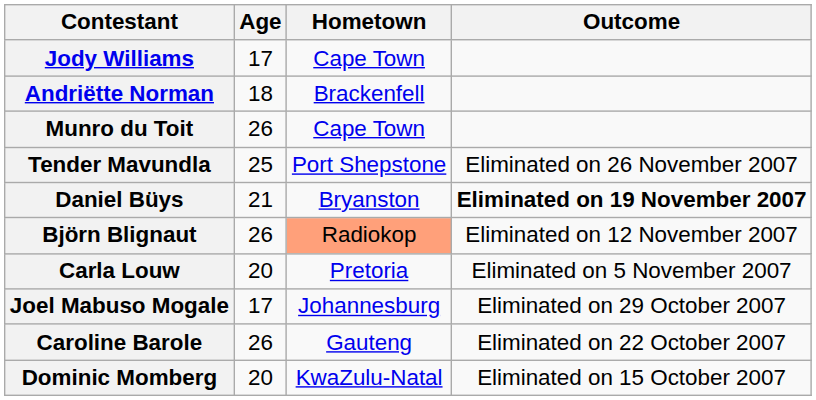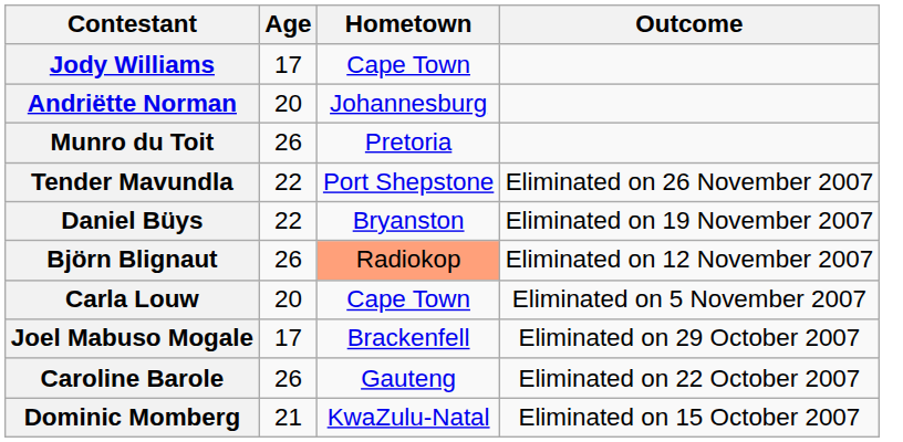Andriëtte Norman | Age: 18 -> 20
Andriëtte Norman | Hometown: Brackenfell -> Johannesburg
Munro du Toit | Hometown: Cape Town -> Pretoria
Tender Mavundla | Age: 25 -> 22
Daniel Büys | Age: 21 -> 22
Daniel Büys | Outcome: bold -> normal
Carla Louw | Hometown: Pretoria -> Cape Town
Joel Mabuso Mogale | Hometown: Johannesburg -> Brackenfell
Dominic Momberg | Age: 20 -> 21
